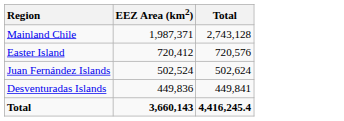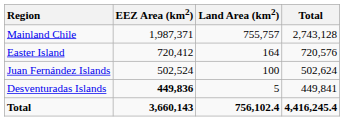+ column: Land Area (km2) | 755,757 | 164 | 100 | 5 | 756,102.4
Desventuradas Islands | EEZ Area (km2): normal -> bold
